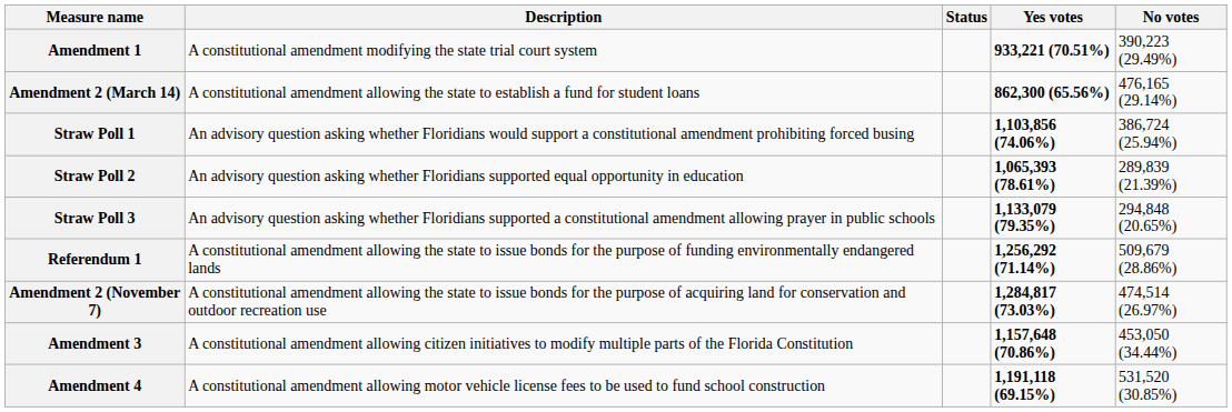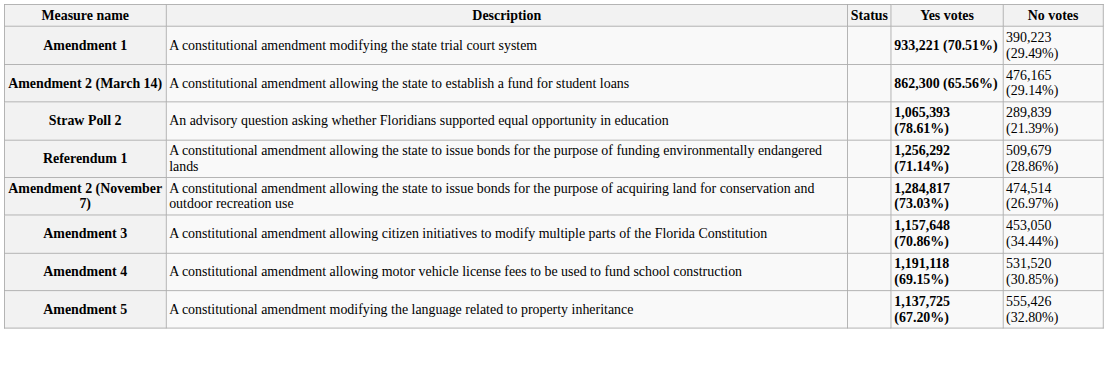- row: Straw Poll 1 | An advisory question asking whether Floridians would support a constitutional amendment prohibiting forced busing | 1,103,856 (74.06%) | 386,724 (25.94%)
- row: Straw Poll 3 | An advisory question asking whether Floridians supported a constitutional amendment allowing prayer in public schools | 1,133,079 (79.35%) | 294,848 (20.65%)
+ row: Amendment 5 | A constitutional amendment modifying the language related to property inheritance | 1,137,725 (67.20%) | 555,426 (32.80%)
